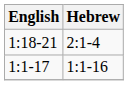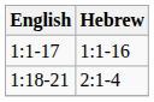rows swapped: 1:1-17 <-> 1:18-21
